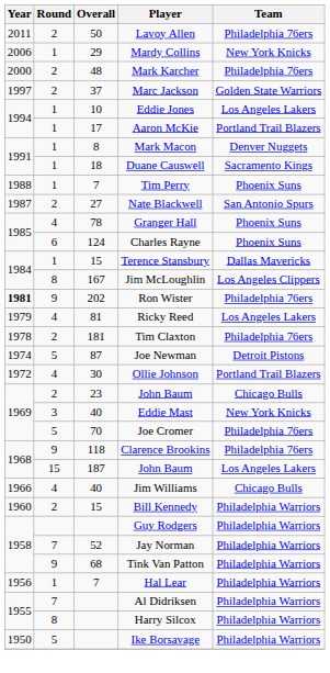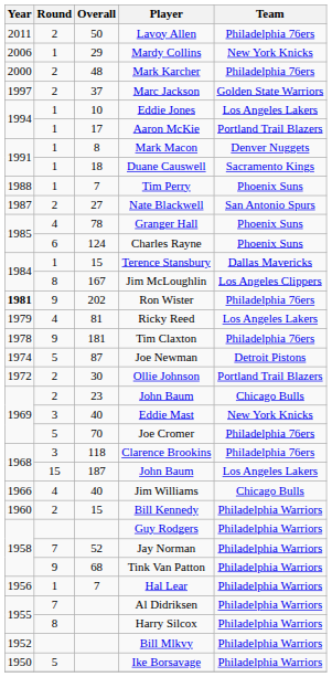Tim Claxton | Round: 2 -> 9
Ollie Johnson | Round: 4 -> 2
Clarence Brookins | Round: 9 -> 3
+ row: 1952 | Bill Mlkvy | Philadelphia Warriors
